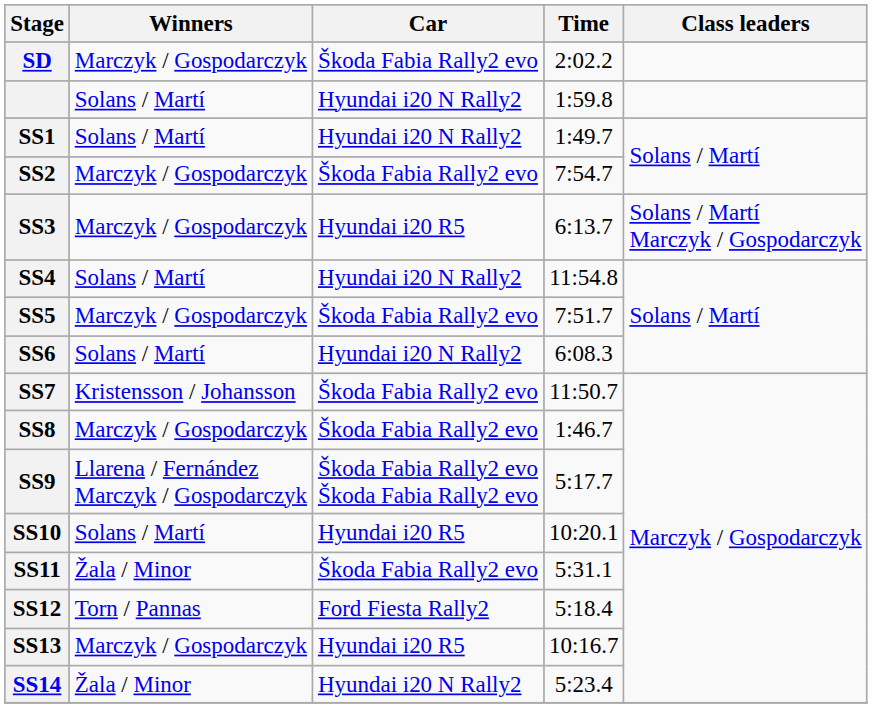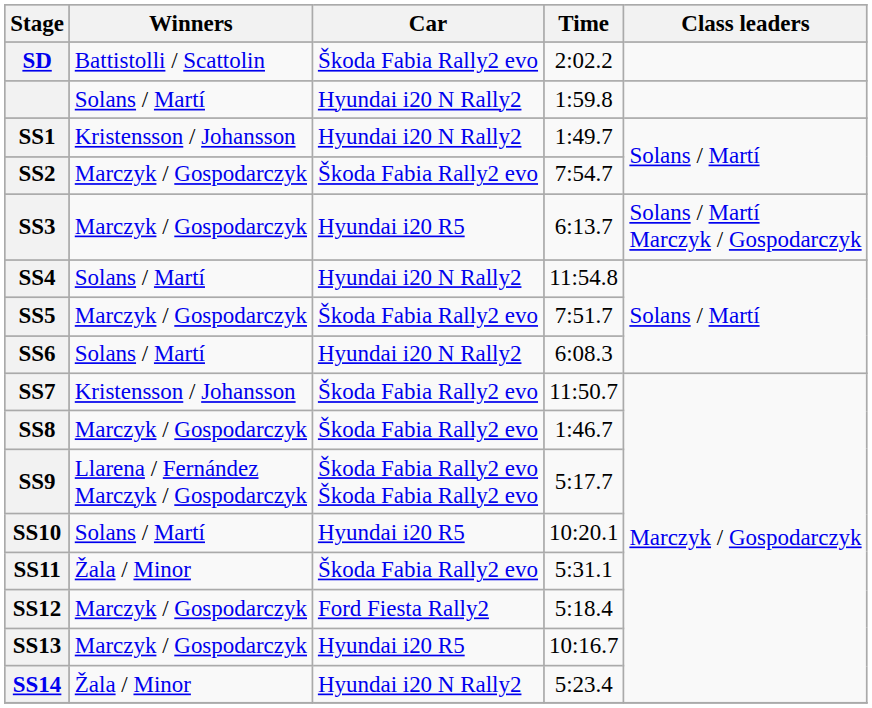SD | Winners: Marczyk / Gospodarczyk -> Battistolli / Scattolin
SS1 | Winners: Solans / Martí -> Kristensson / Johansson
SS12 | Winners: Torn / Pannas -> Marczyk / Gospodarczyk
